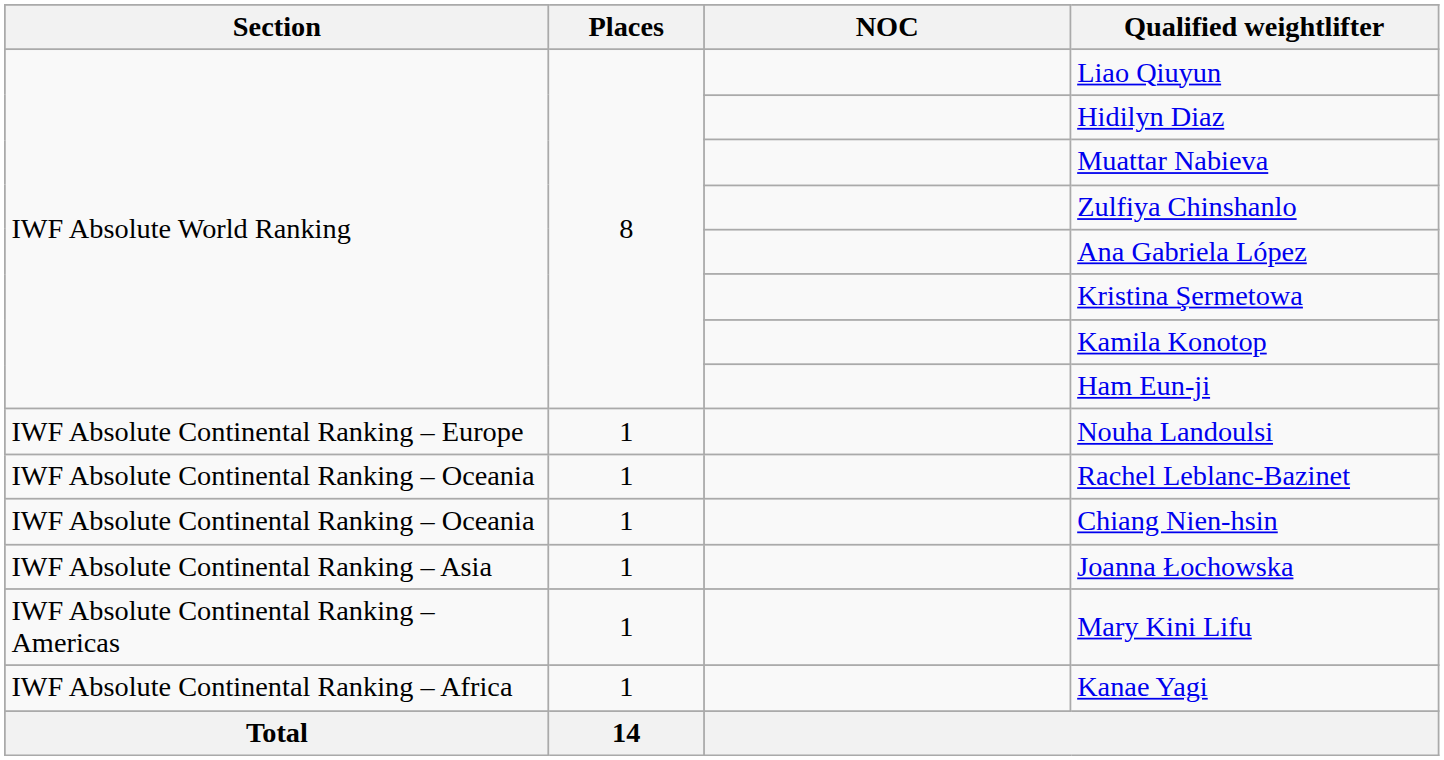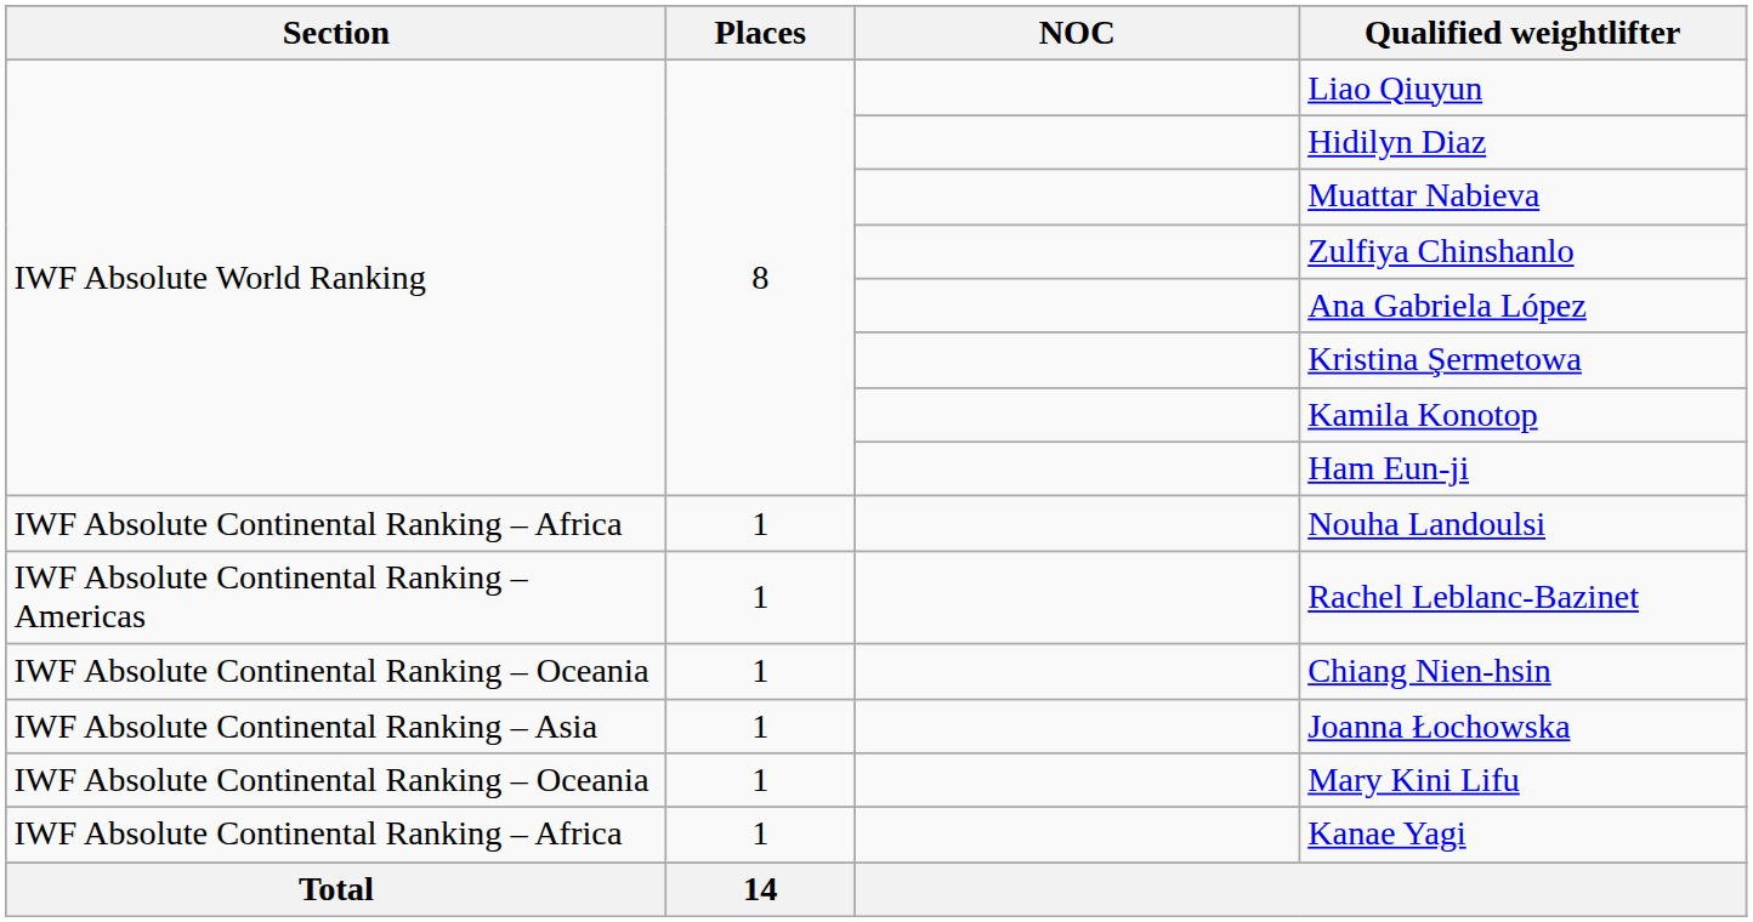Nouha Landoulsi | Section: IWF Absolute Continental Ranking – Europe -> IWF Absolute Continental Ranking – Africa
Rachel Leblanc-Bazinet | Section: IWF Absolute Continental Ranking – Oceania -> IWF Absolute Continental Ranking – Americas
Mary Kini Lifu | Section: IWF Absolute Continental Ranking – Americas -> IWF Absolute Continental Ranking – Oceania
